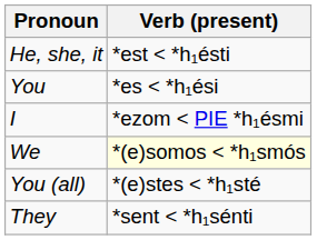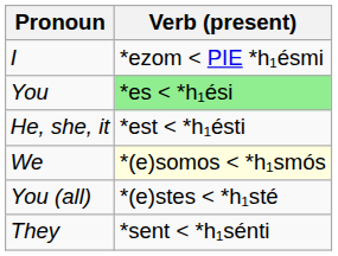rows swapped: I <-> He, she, it
You | Verb (present): no background -> lightgreen background
